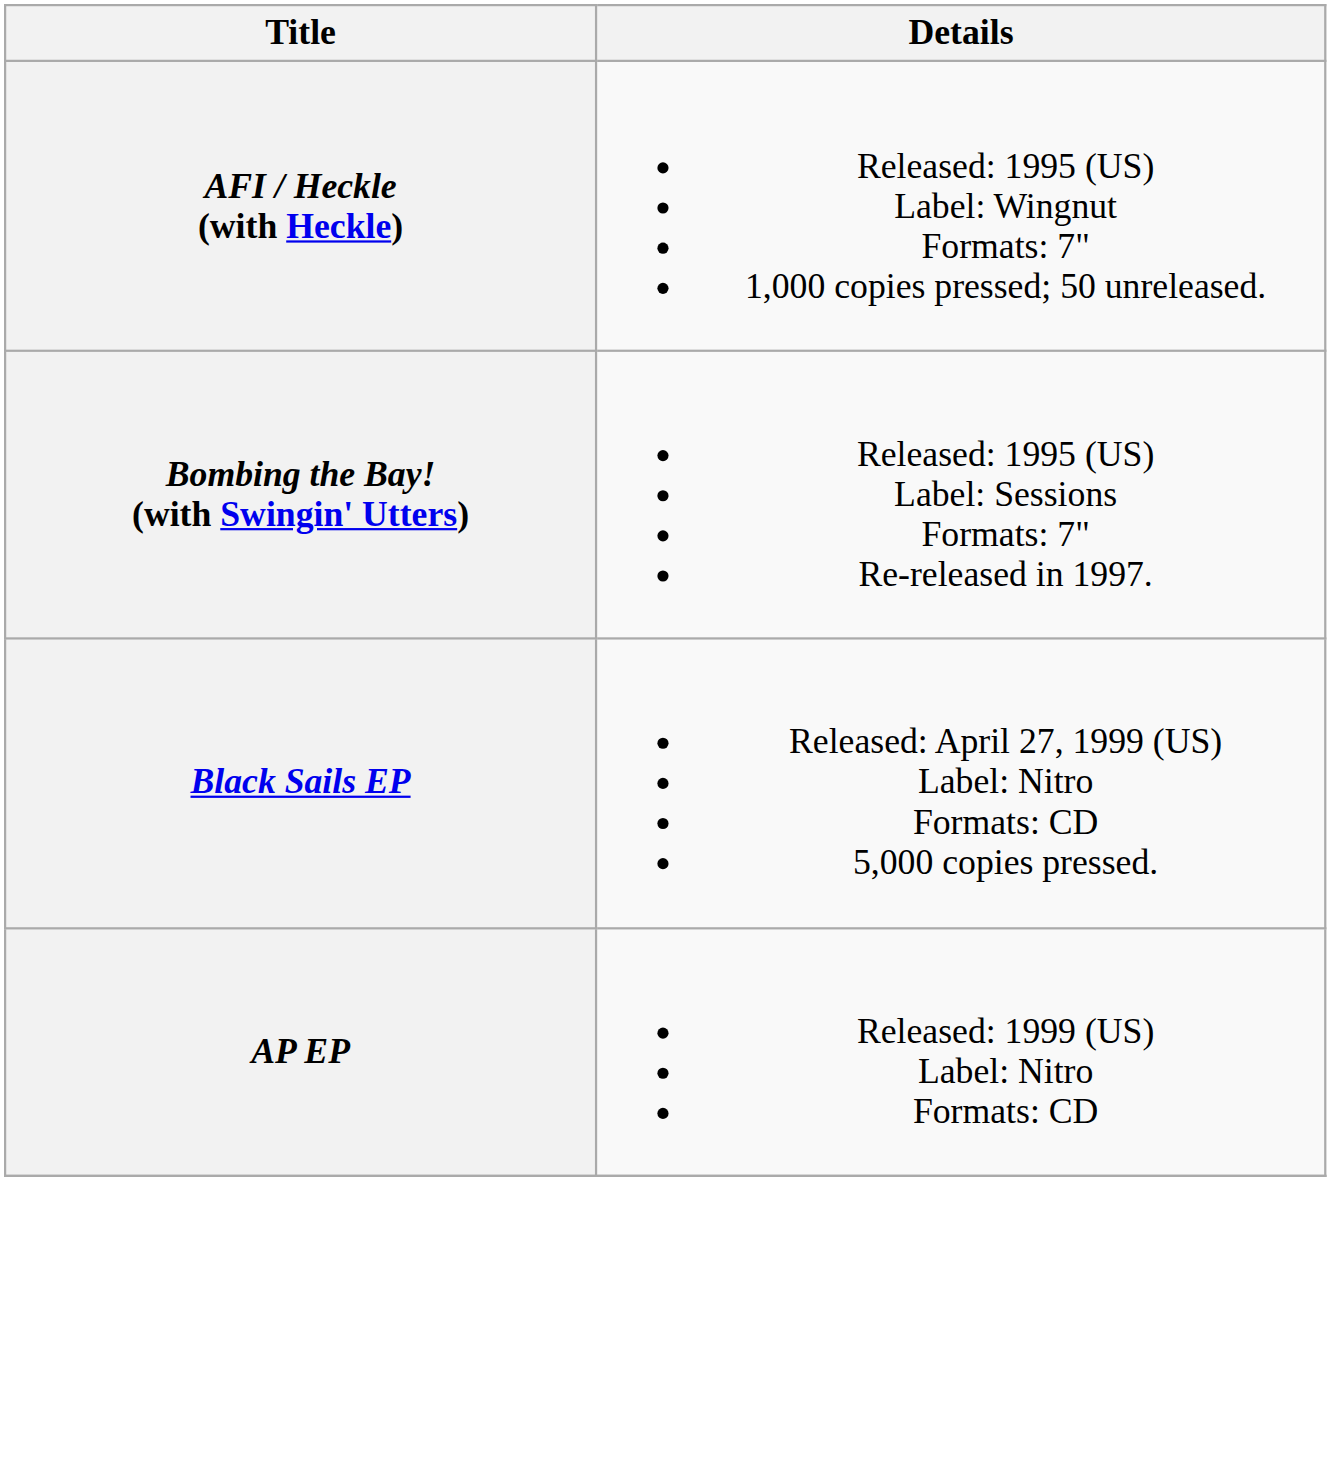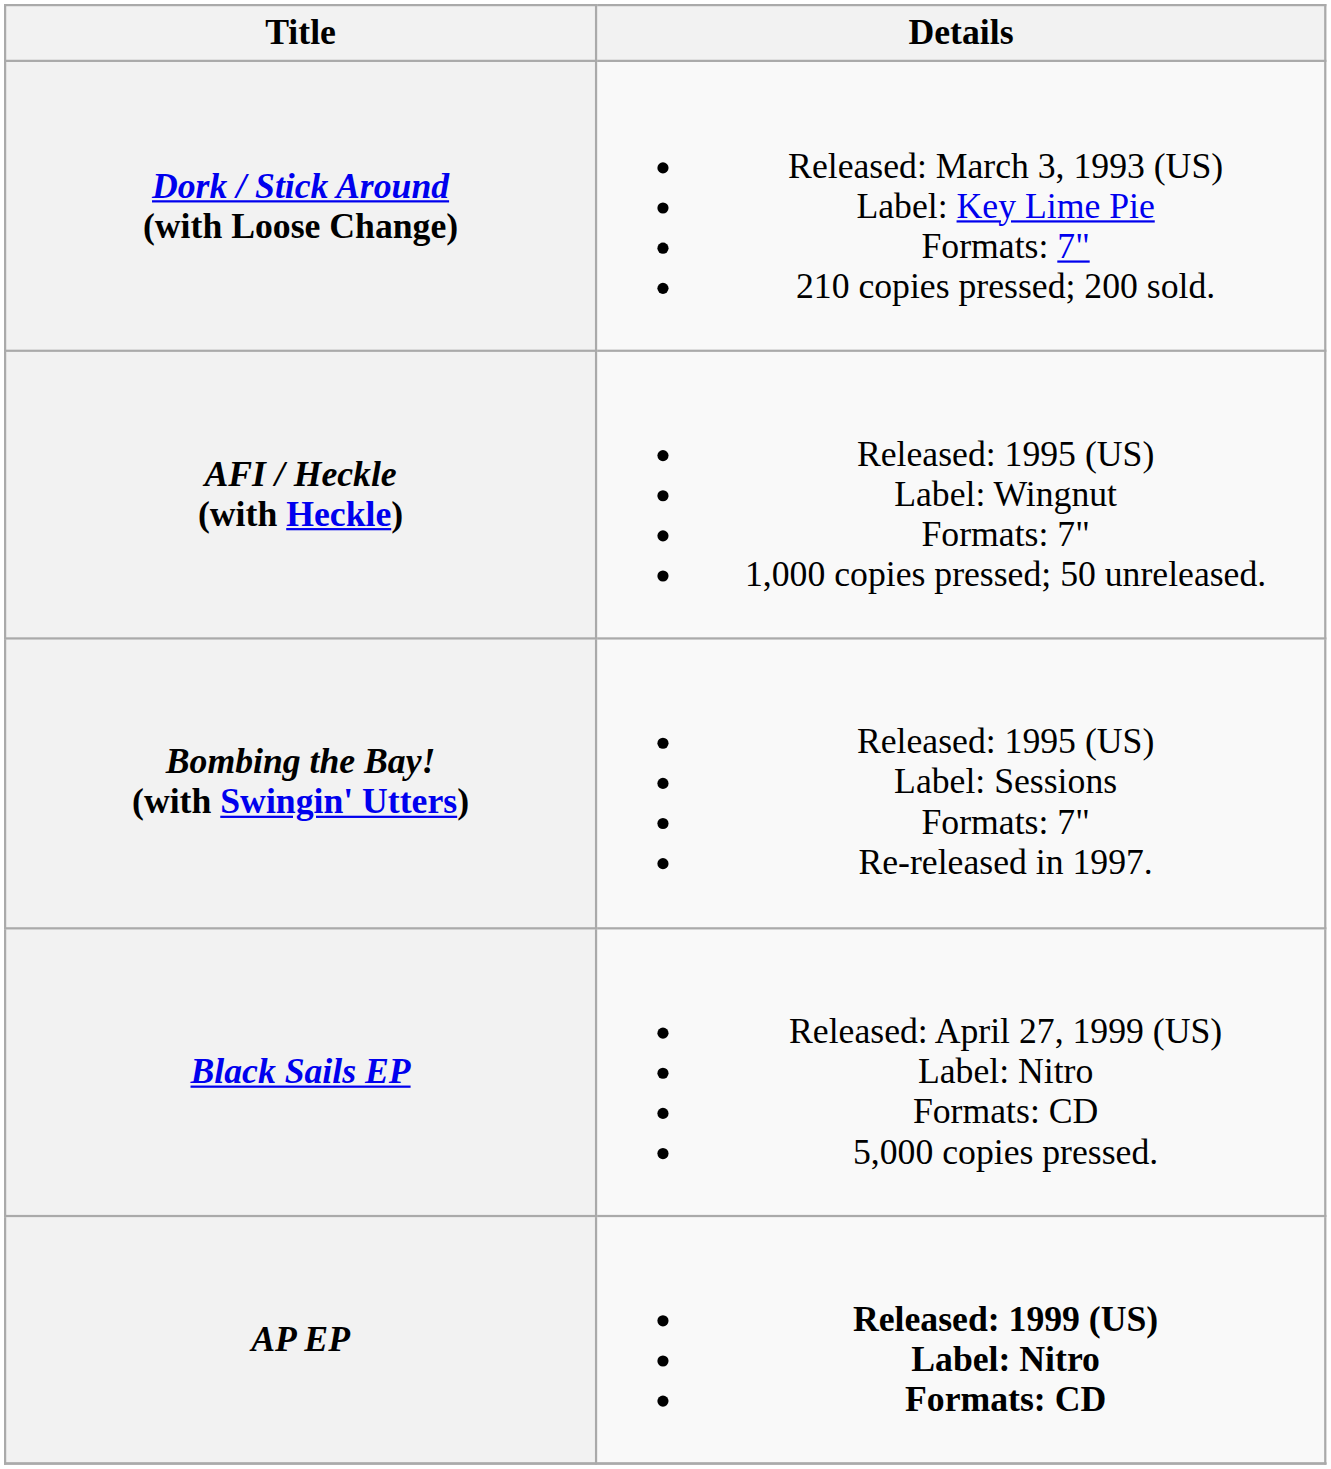+ row: Dork / Stick Around (with Loose Change) | Released: March 3, 1993 (US) Label: Key Lime Pie Formats: 7" 210 copies pressed; 200 sold.
AP EP | Details: normal -> bold
